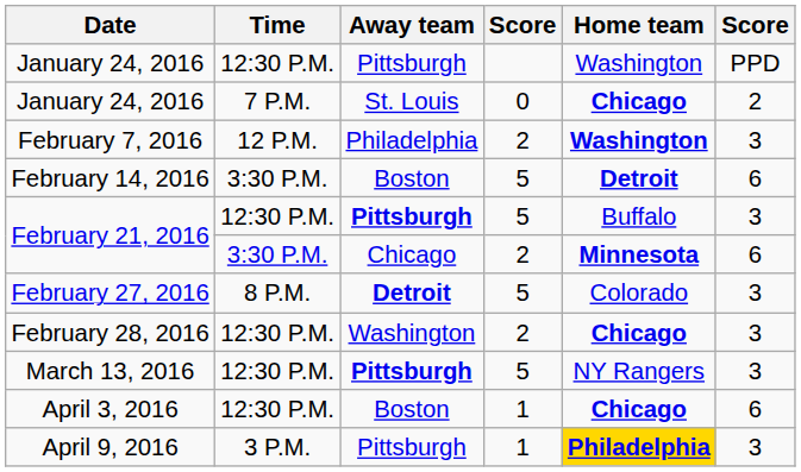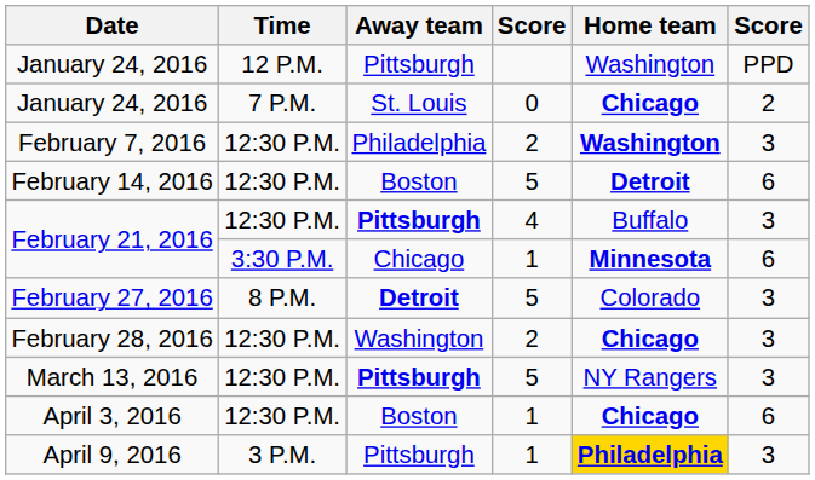January 24, 2016 / Pittsburgh | Time: 12:30 P.M. -> 12 P.M.
February 7, 2016 | Time: 12 P.M. -> 12:30 P.M.
February 14, 2016 | Time: 3:30 P.M. -> 12:30 P.M.
February 21, 2016 / Pittsburgh | column 4: 5 -> 4
February 21, 2016 / Chicago | column 4: 2 -> 1
